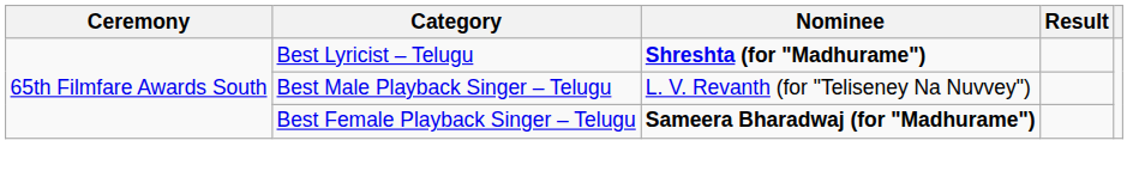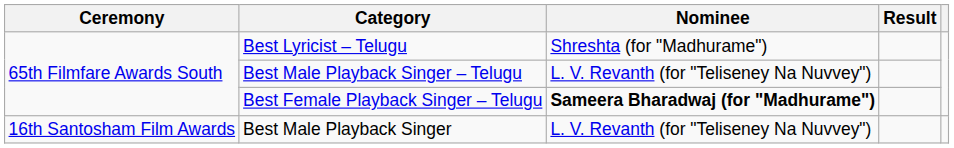Best Lyricist – Telugu | Nominee: bold -> normal
+ row: 16th Santosham Film Awards | Best Male Playback Singer | L. V. Revanth (for "Teliseney Na Nuvvey")
